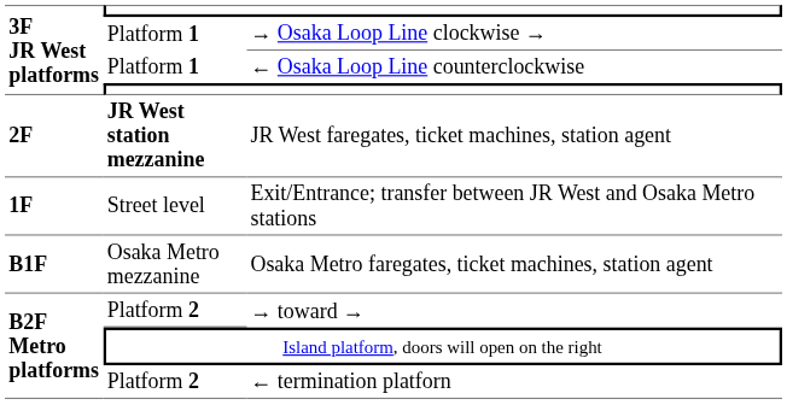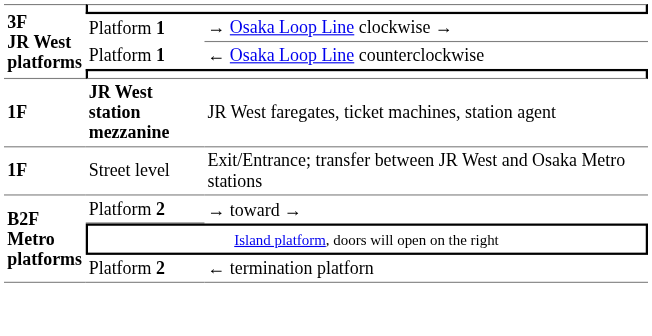JR West faregates, ticket machines, station agent | 3F JR West platforms: 2F -> 1F
- row: B1F | Osaka Metro mezzanine | Osaka Metro faregates, ticket machines, station agent
